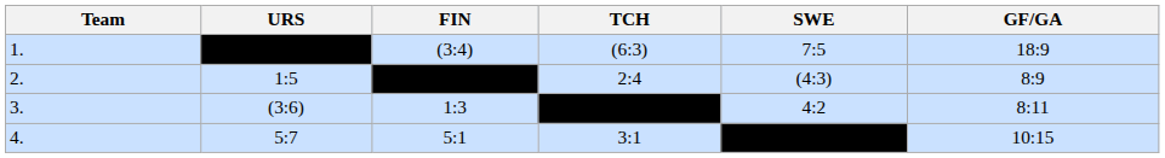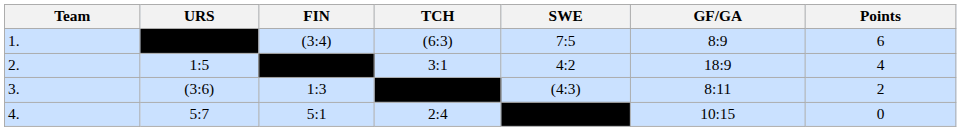+ column: Points | 6 | 4 | 2 | 0
1. | GF/GA: 18:9 -> 8:9
2. | TCH: 2:4 -> 3:1
2. | SWE: (4:3) -> 4:2
2. | GF/GA: 8:9 -> 18:9
3. | SWE: 4:2 -> (4:3)
4. | TCH: 3:1 -> 2:4
